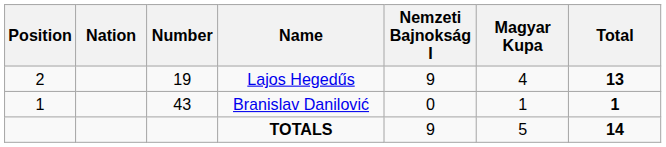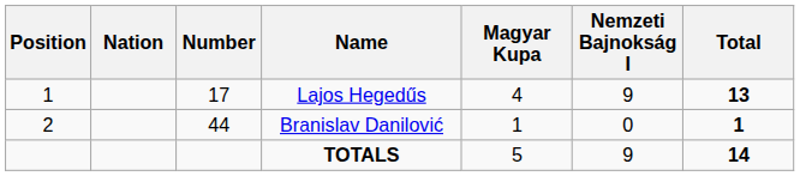columns swapped: Nemzeti Bajnokság I <-> Magyar Kupa
Lajos Hegedűs | Position: 2 -> 1
Lajos Hegedűs | Number: 19 -> 17
Branislav Danilović | Position: 1 -> 2
Branislav Danilović | Number: 43 -> 44
